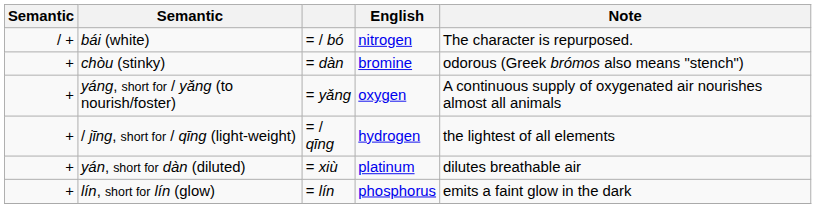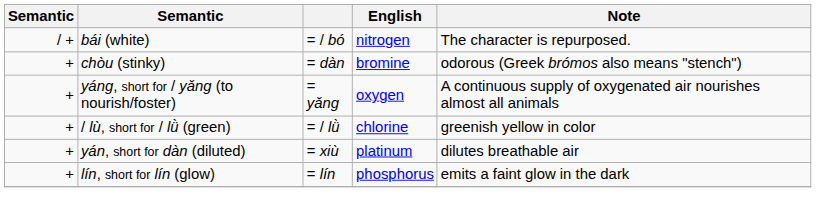- row: + | / jīng, short for / qīng (light-weight) | = / qīng | hydrogen | the lightest of all elements
+ row: + | / lù, short for / lǜ (green) | = / lǜ | chlorine | greenish yellow in color
